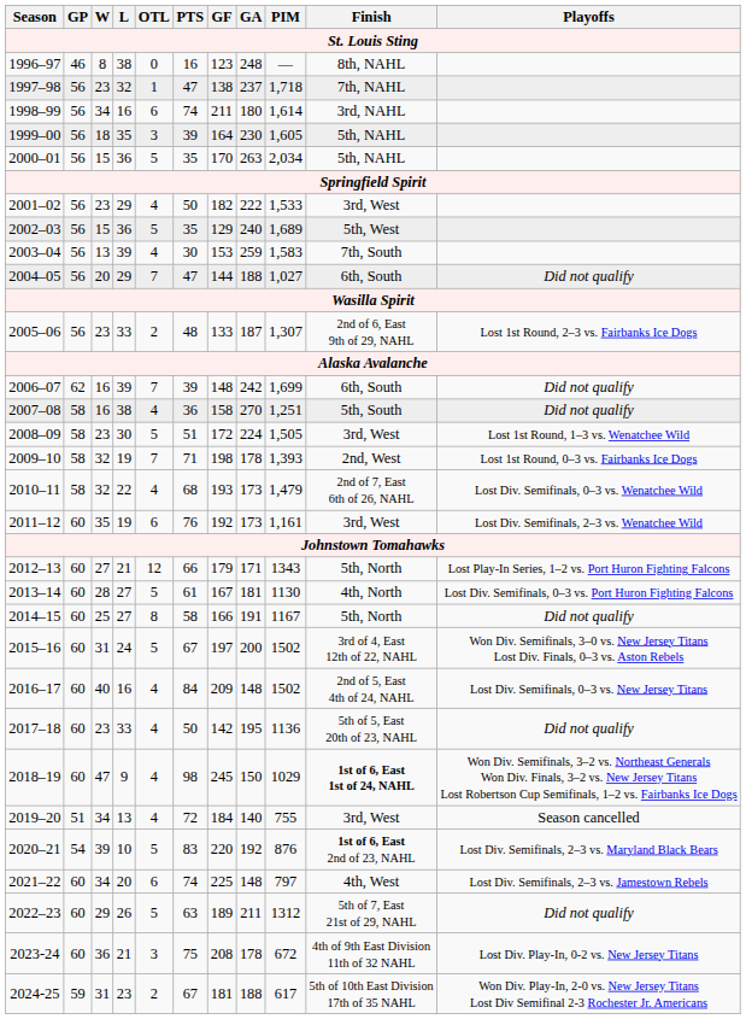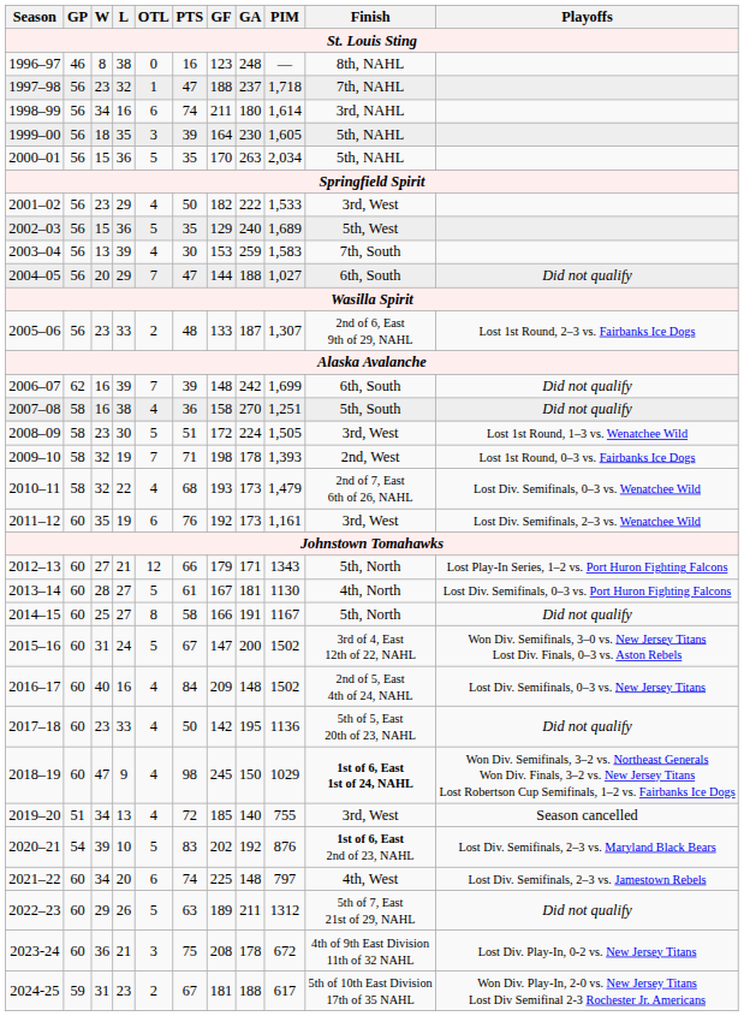1997–98 | GF: 138 -> 188
2015–16 | GF: 197 -> 147
2019–20 | GF: 184 -> 185
2020–21 | GF: 220 -> 202
